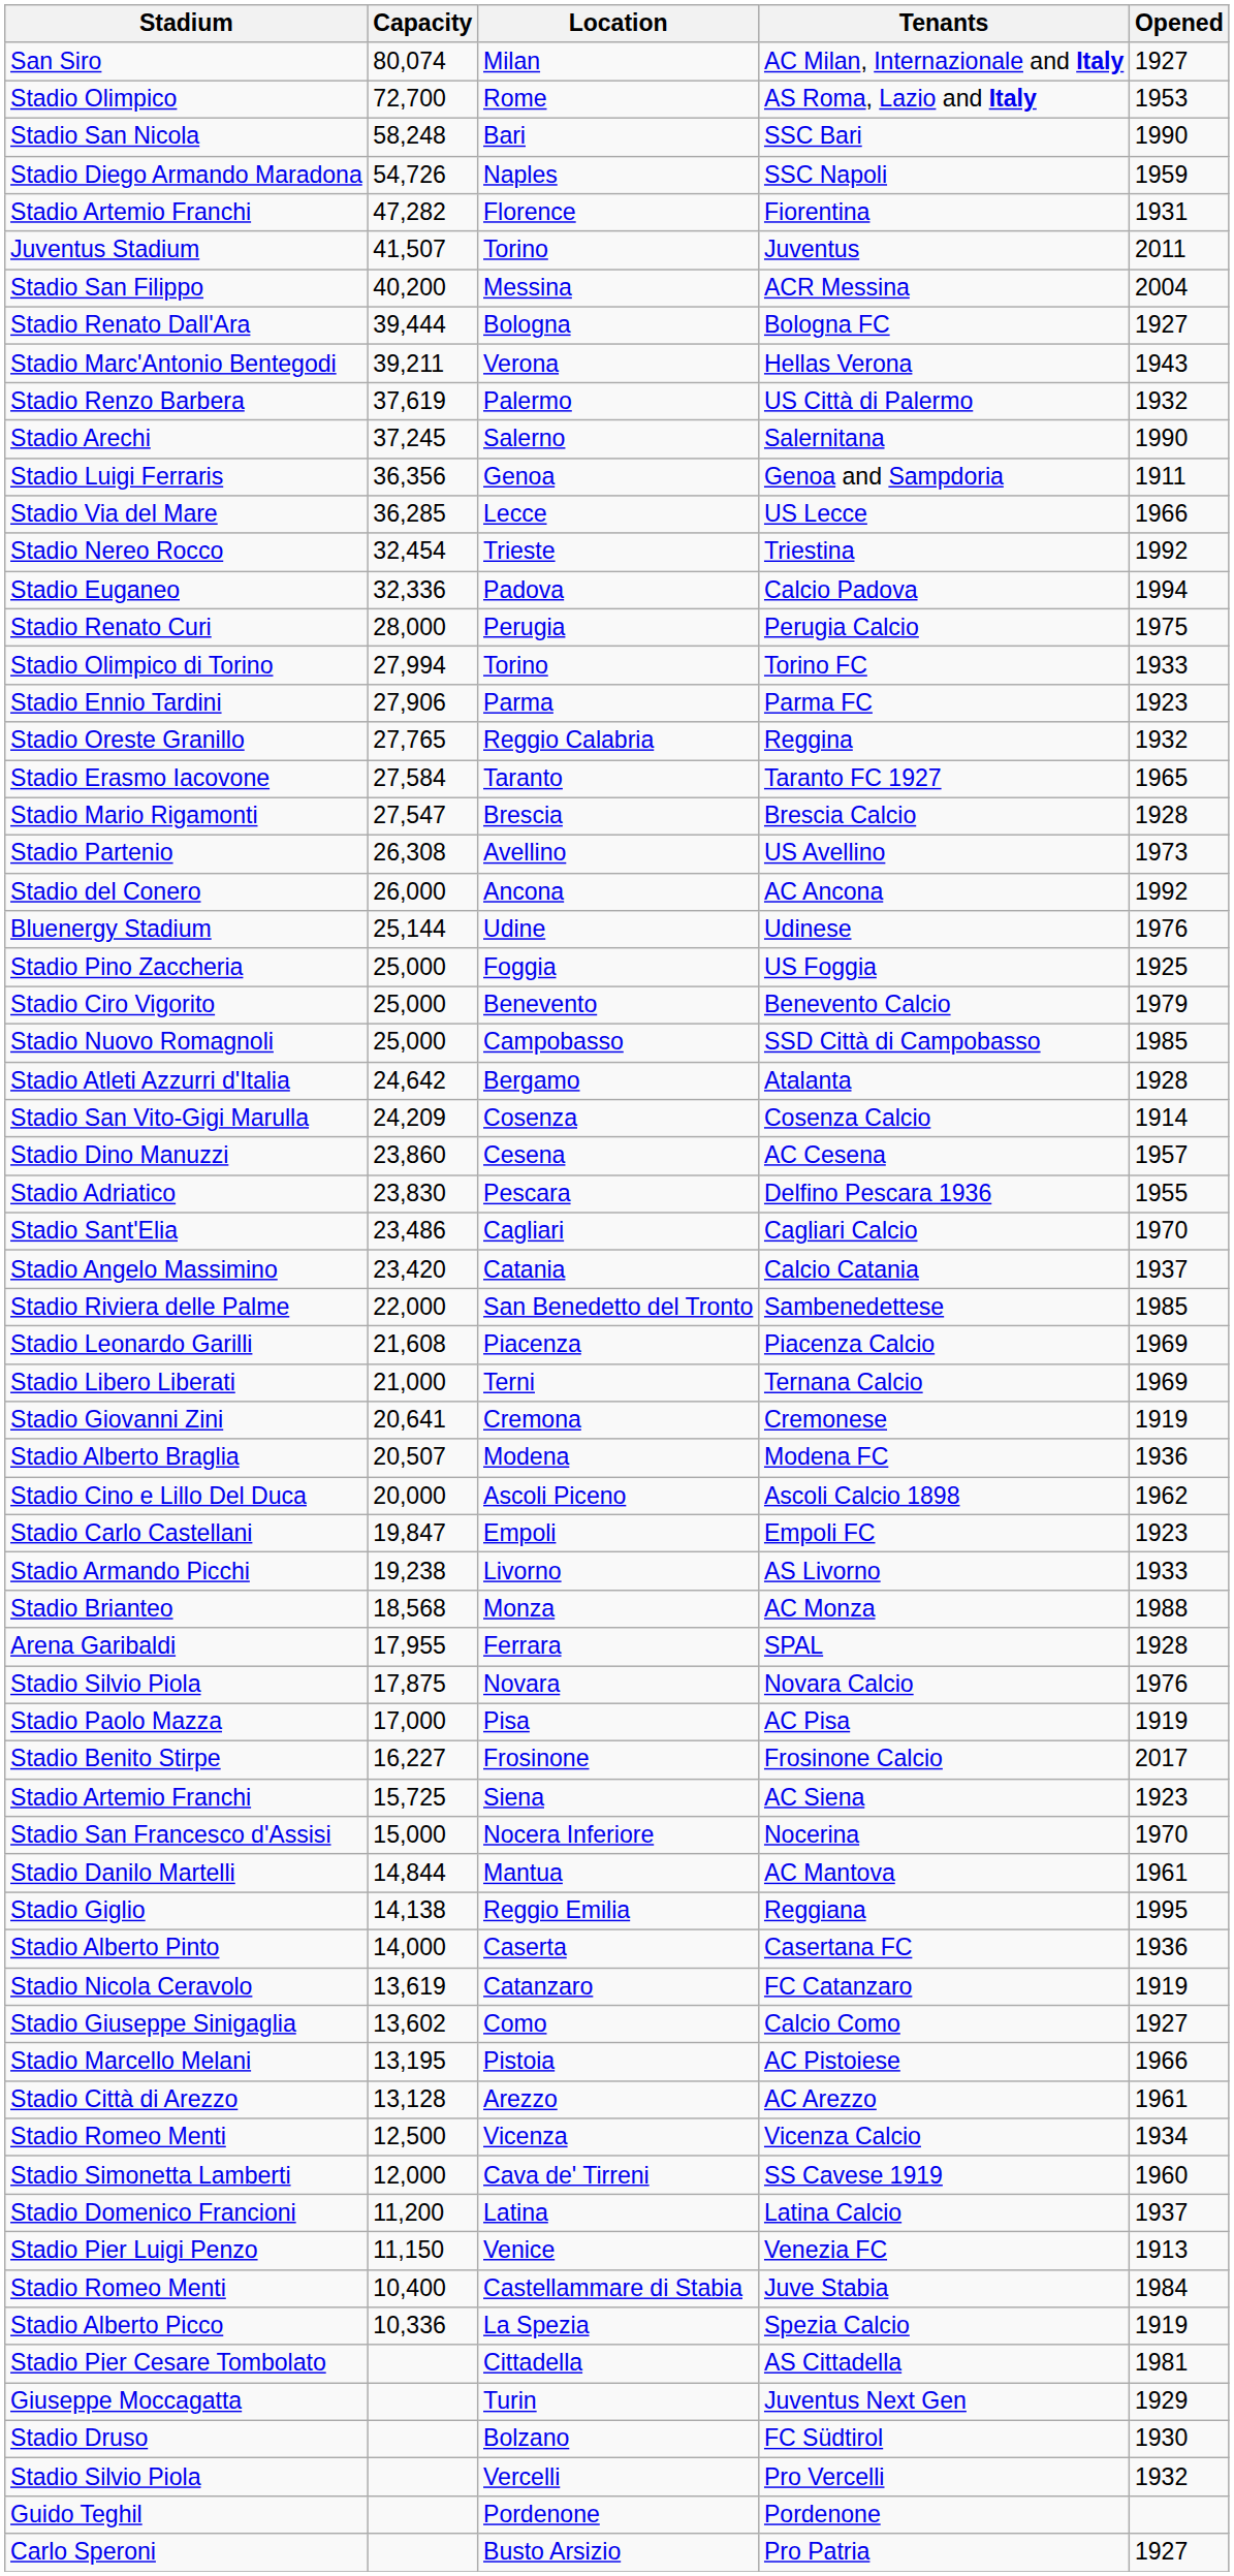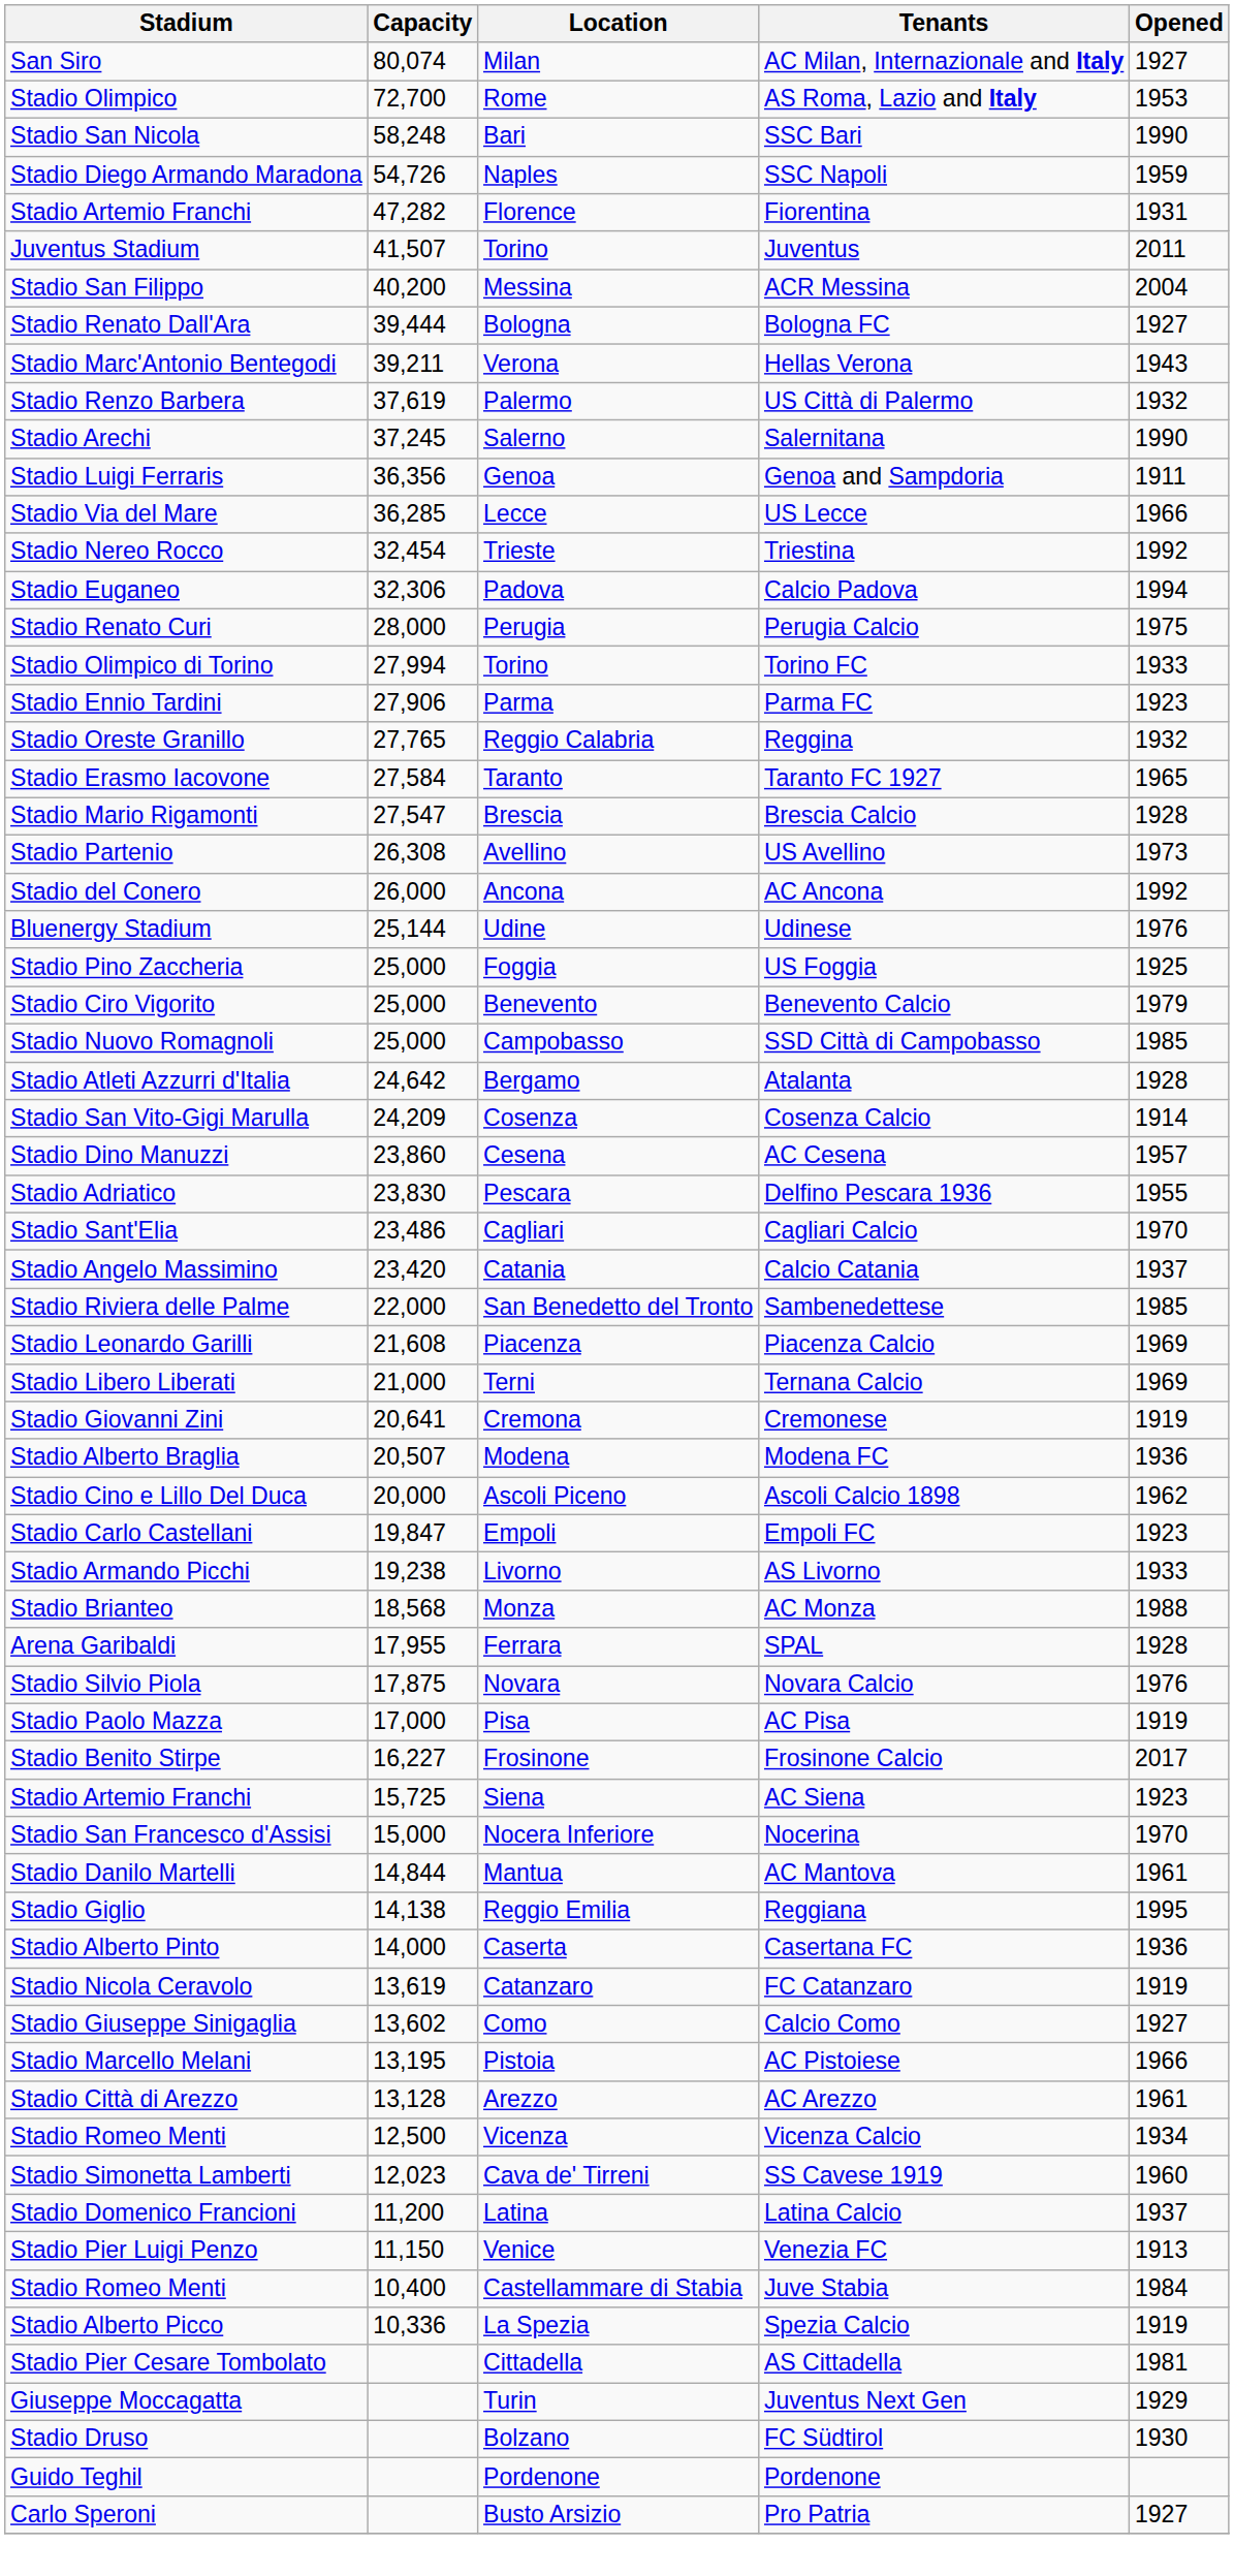Calcio Padova | Capacity: 32,336 -> 32,306
SS Cavese 1919 | Capacity: 12,000 -> 12,023
- row: Stadio Silvio Piola | Vercelli | Pro Vercelli | 1932
